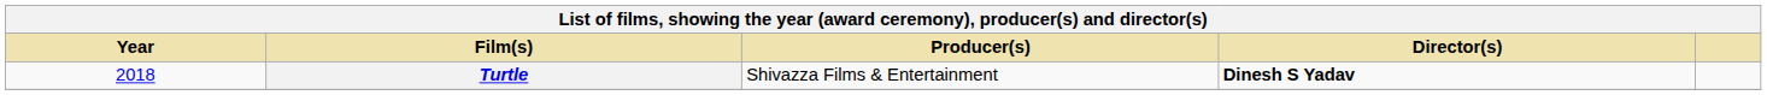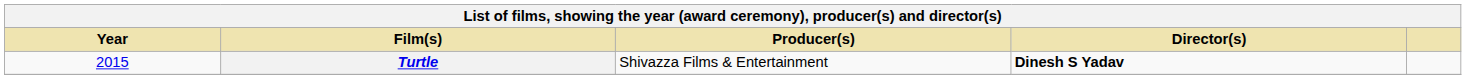Turtle | Year: 2018 -> 2015
